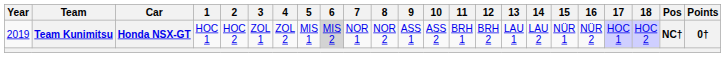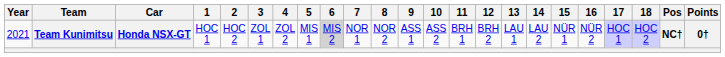Team Kunimitsu | Year: 2019 -> 2021
